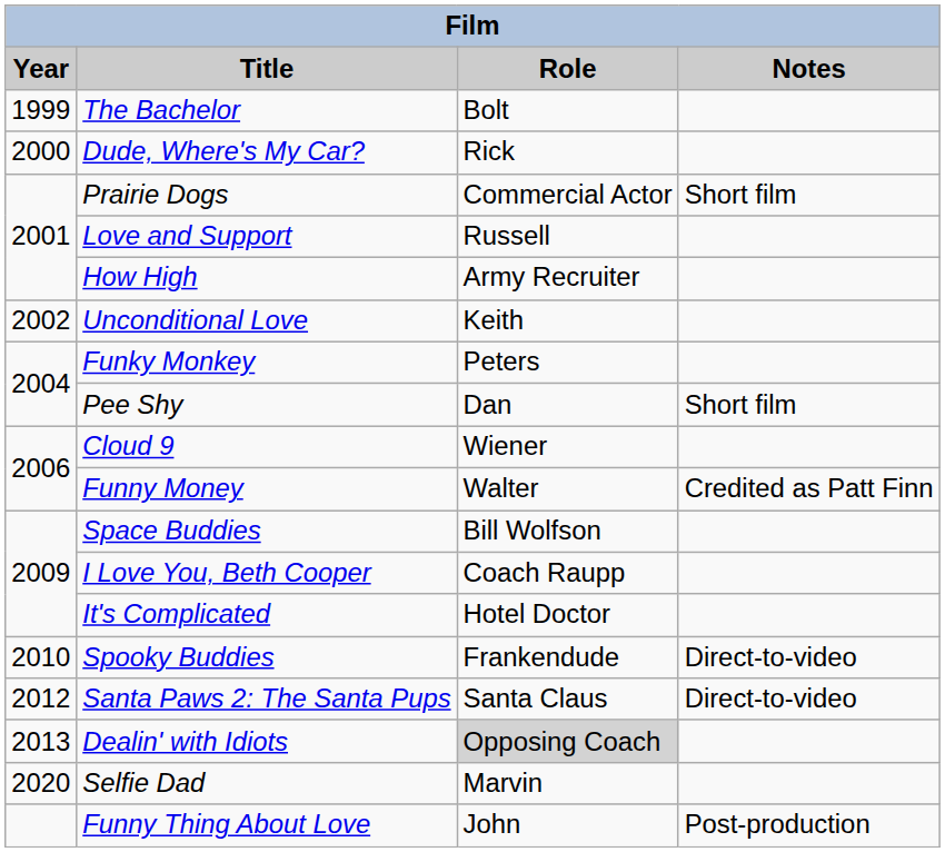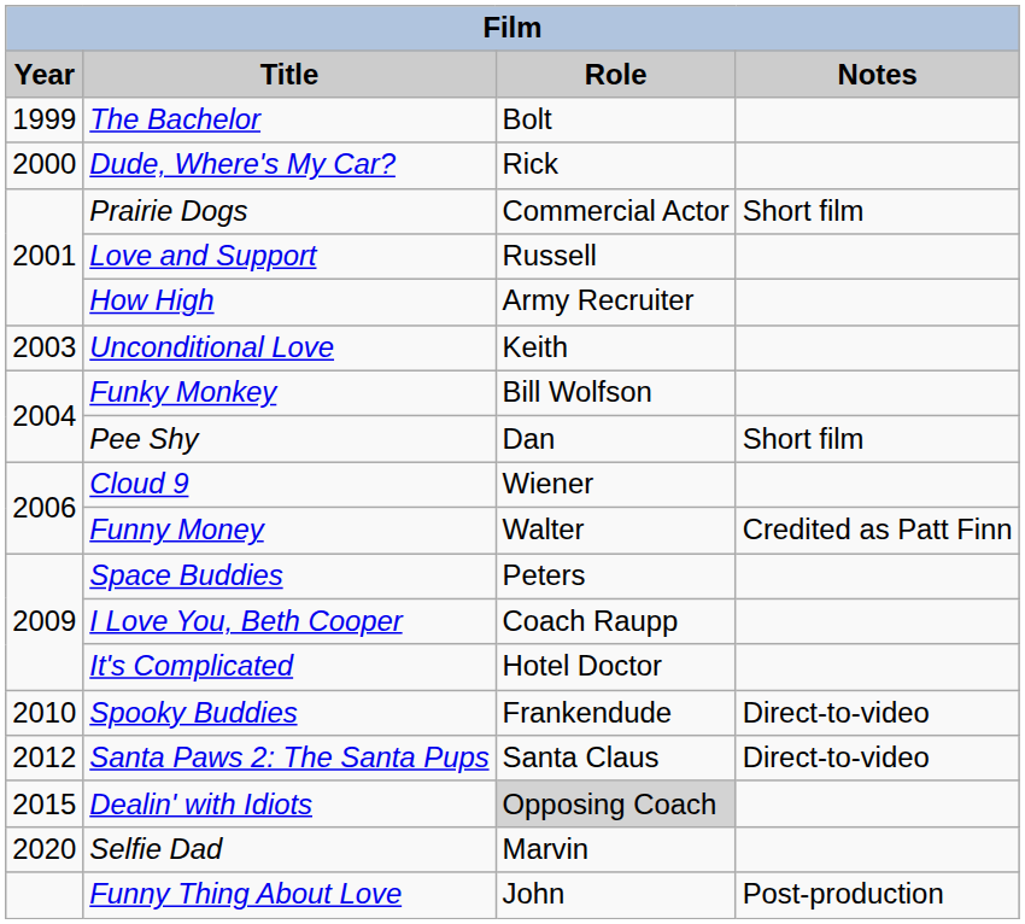Unconditional Love | Year: 2002 -> 2003
Funky Monkey | Role: Peters -> Bill Wolfson
Space Buddies | Role: Bill Wolfson -> Peters
Dealin' with Idiots | Year: 2013 -> 2015
